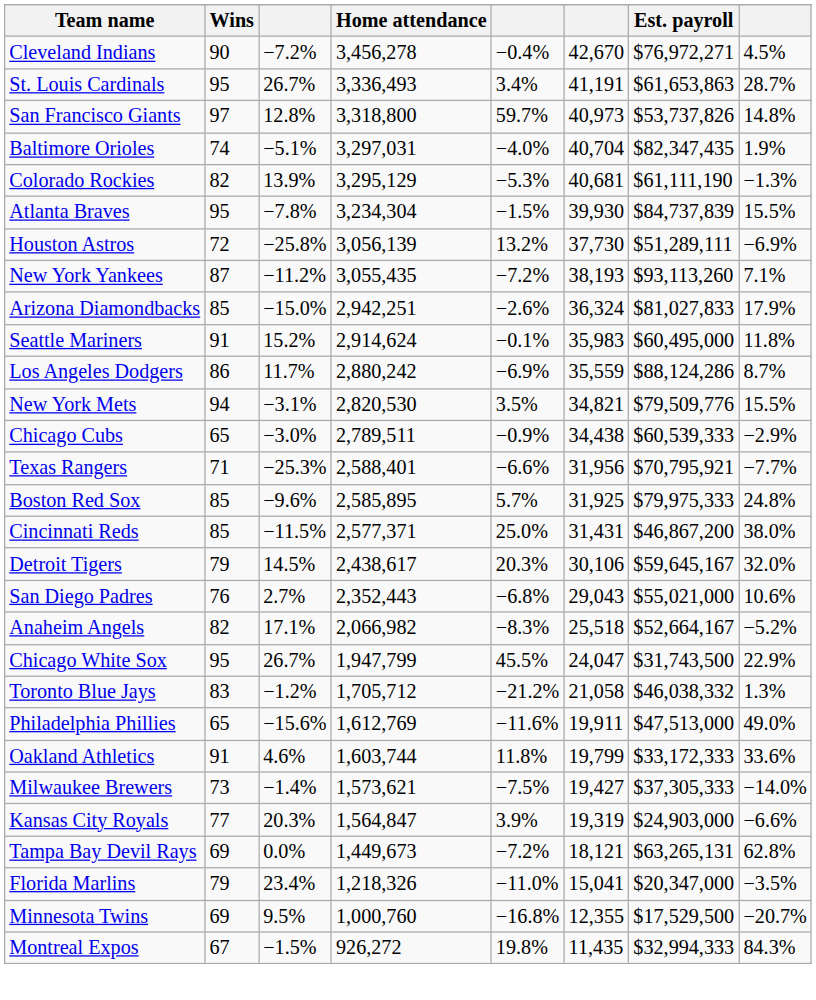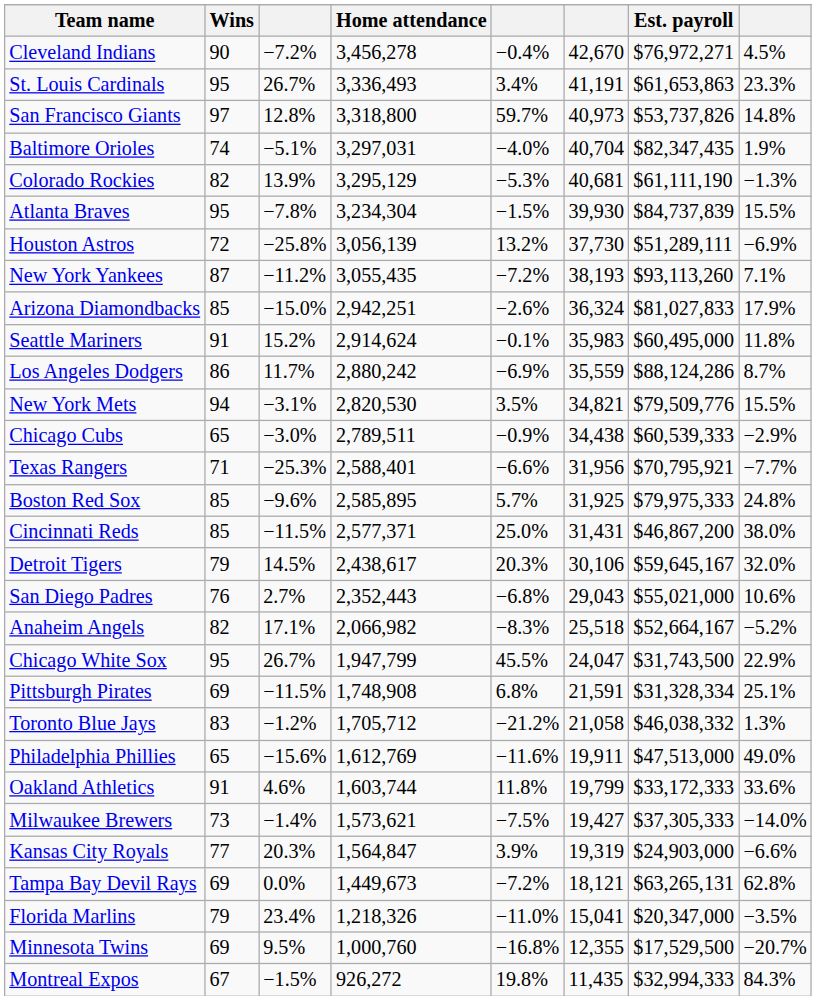St. Louis Cardinals | column 8: 28.7% -> 23.3%
+ row: Pittsburgh Pirates | 69 | −11.5% | 1,748,908 | 6.8% | 21,591 | $31,328,334 | 25.1%
